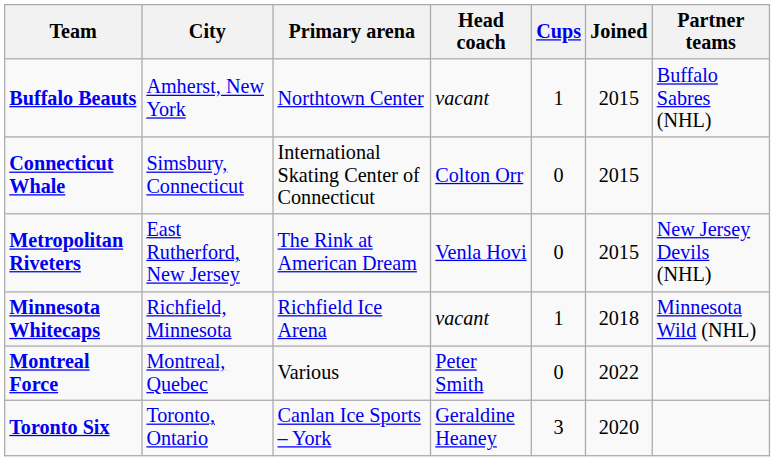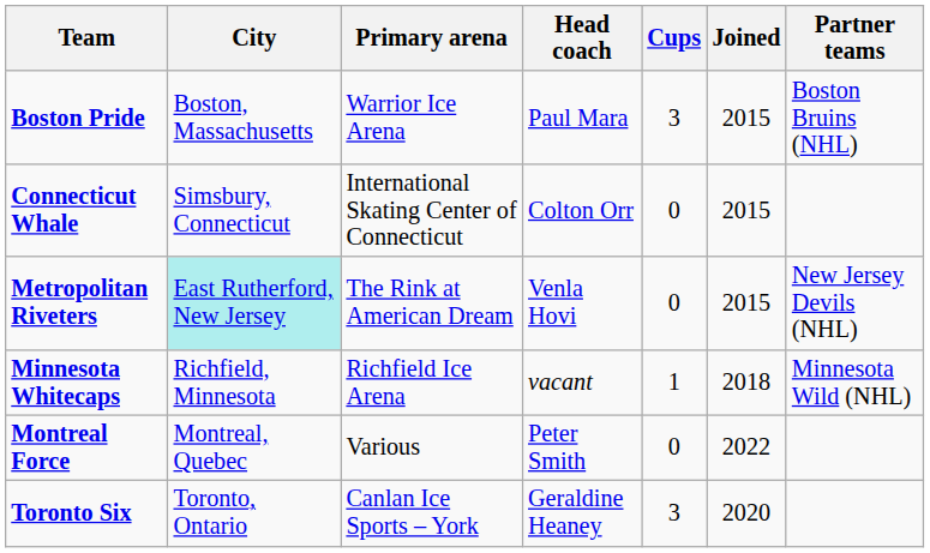+ row: Boston Pride | Boston, Massachusetts | Warrior Ice Arena | Paul Mara | 3 | 2015 | Boston Bruins (NHL)
- row: Buffalo Beauts | Amherst, New York | Northtown Center | vacant | 1 | 2015 | Buffalo Sabres (NHL)
Metropolitan Riveters | City: no background -> paleturquoise background
